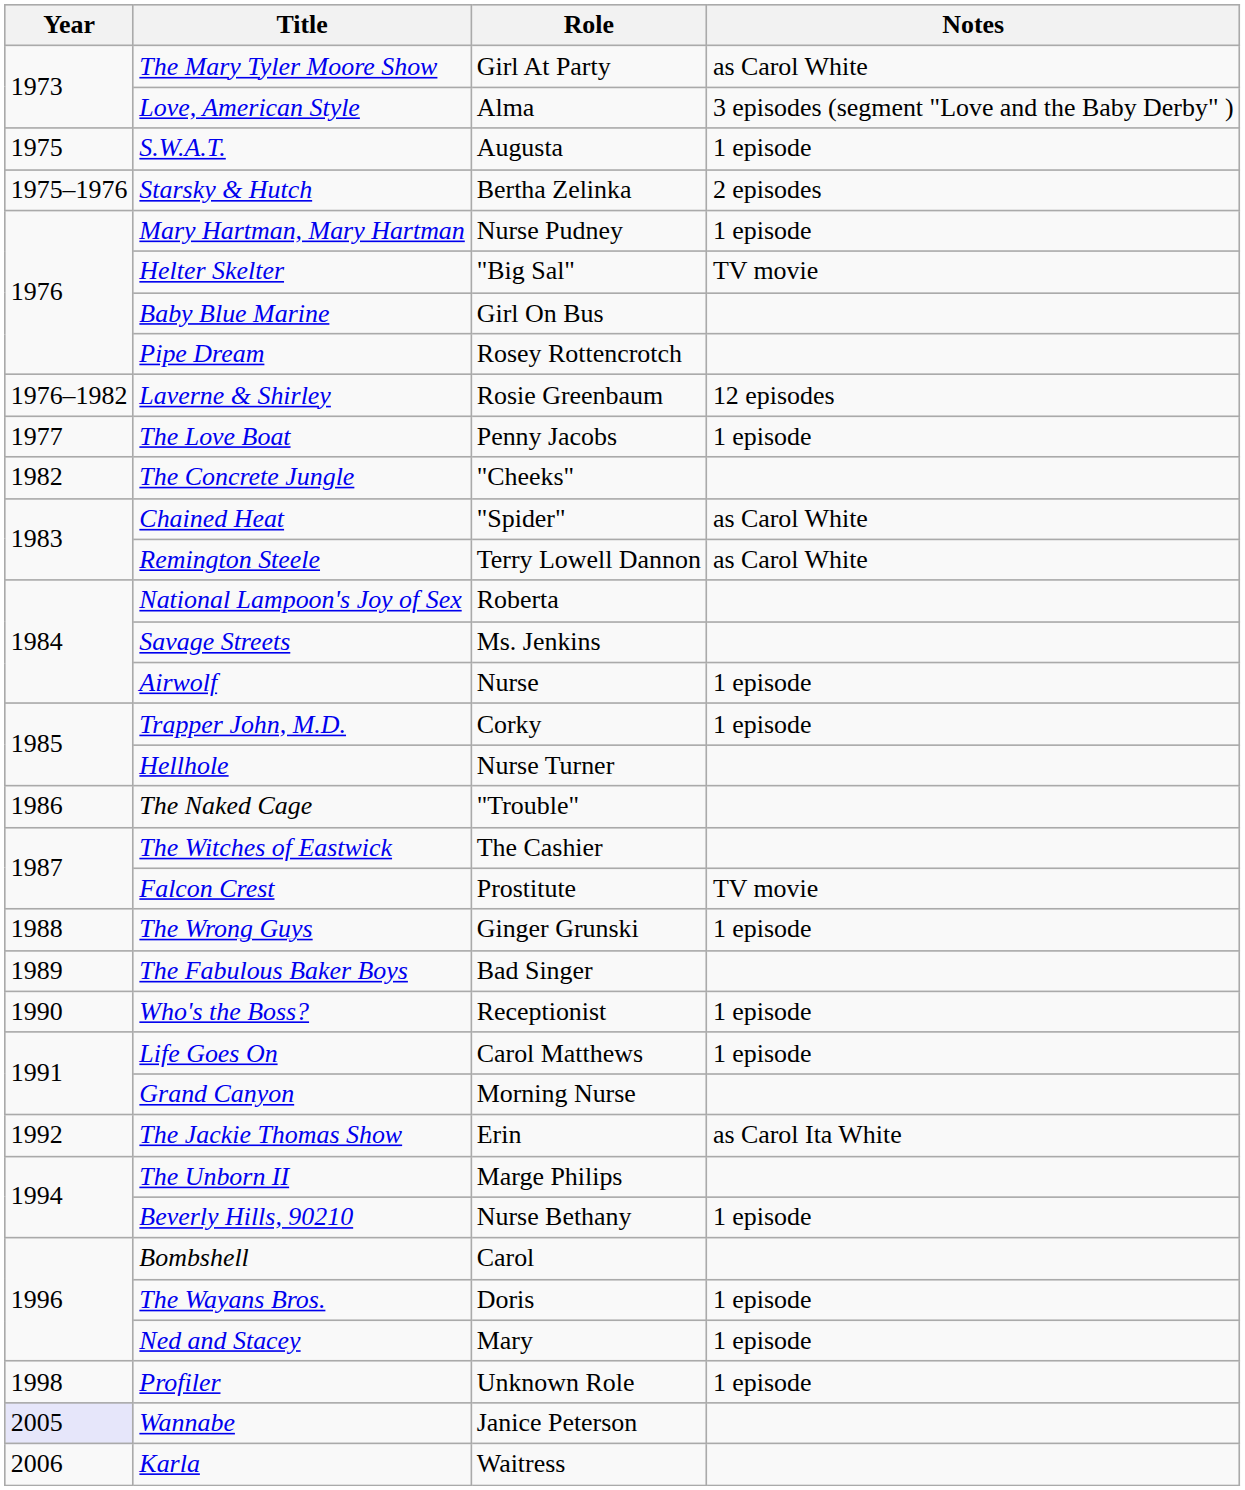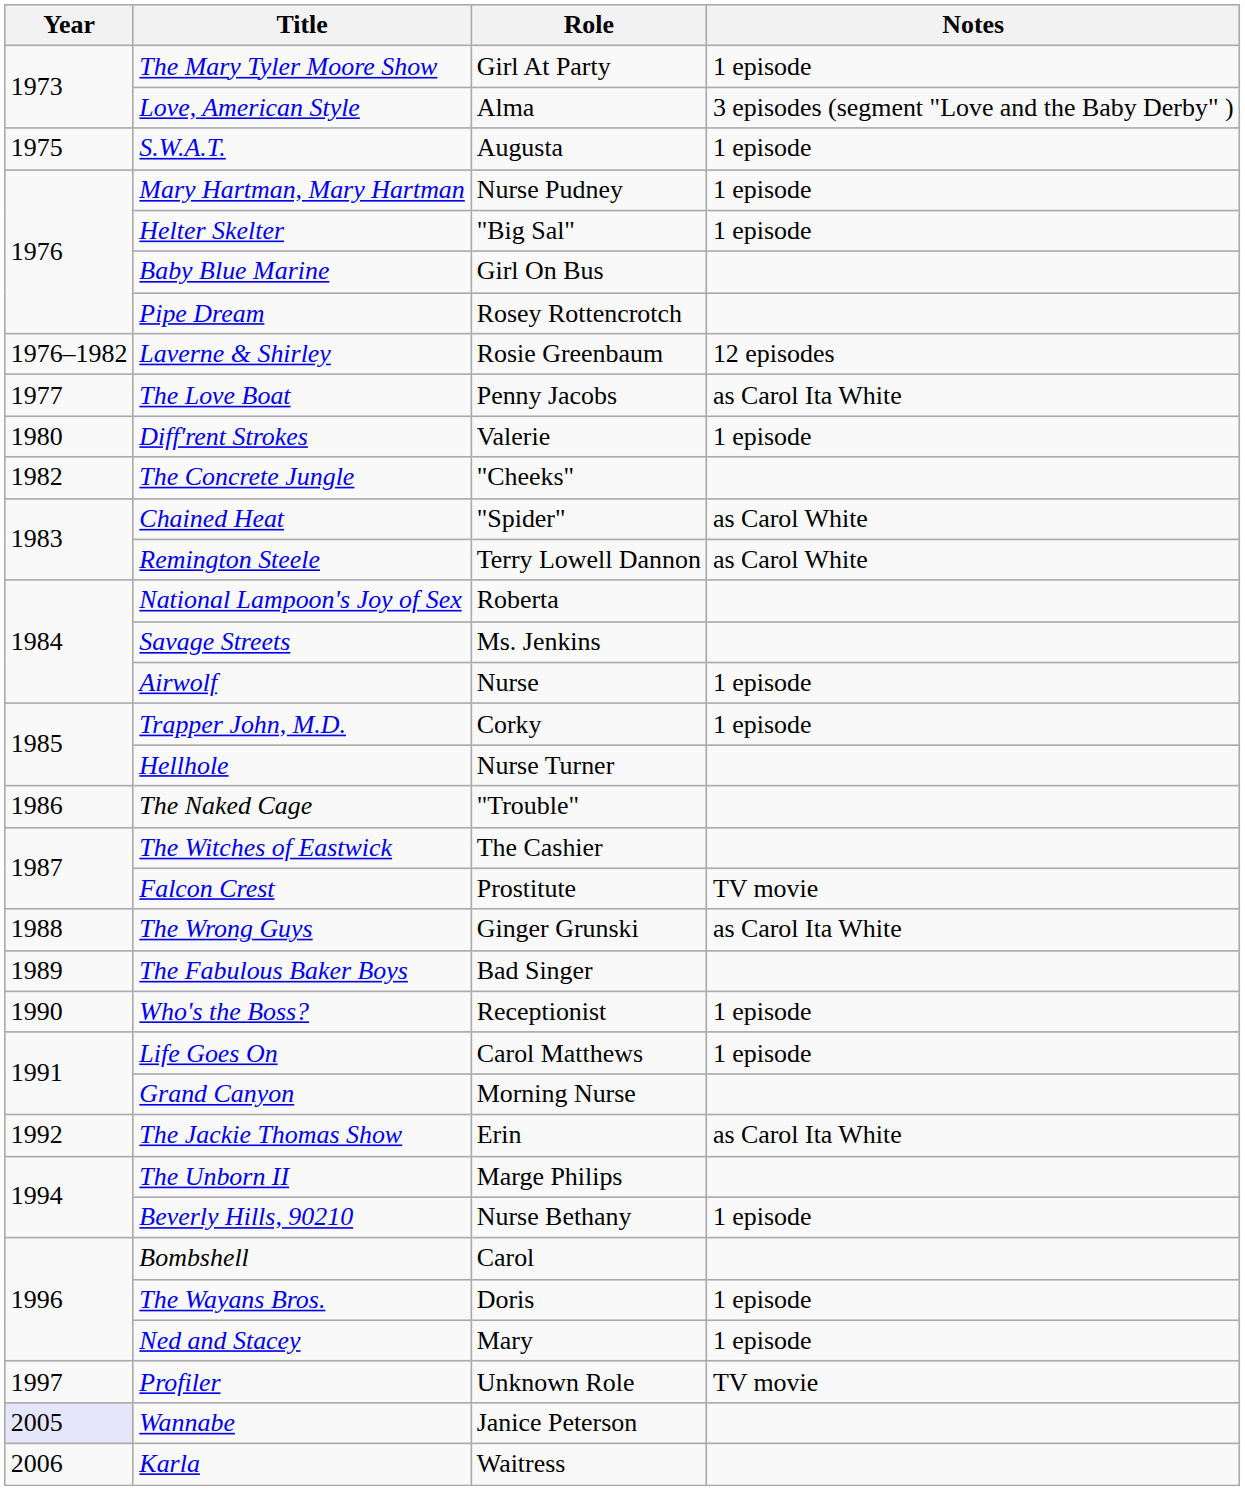The Mary Tyler Moore Show | Notes: as Carol White -> 1 episode
- row: 1975–1976 | Starsky & Hutch | Bertha Zelinka | 2 episodes
Helter Skelter | Notes: TV movie -> 1 episode
The Love Boat | Notes: 1 episode -> as Carol Ita White
+ row: 1980 | Diff'rent Strokes | Valerie | 1 episode
The Wrong Guys | Notes: 1 episode -> as Carol Ita White
Profiler | Year: 1998 -> 1997
Profiler | Notes: 1 episode -> TV movie
